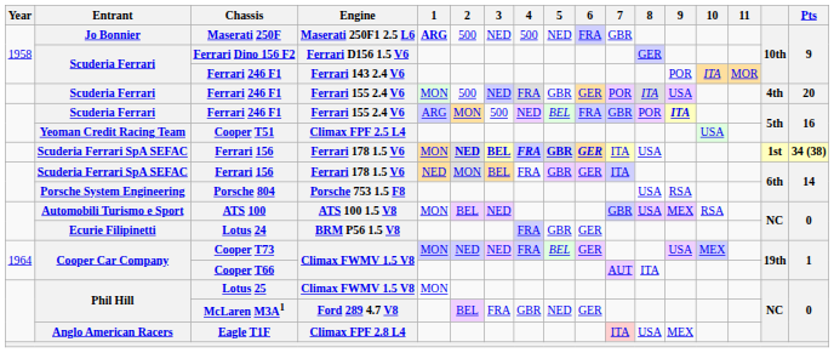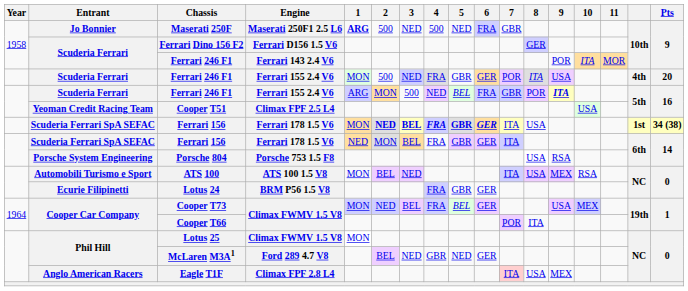ATS 100 | 7: GBR -> ITA
Cooper T73 | 3: NED -> BEL
Cooper T66 | 7: AUT -> POR
McLaren M3A1 | 3: FRA -> NED
